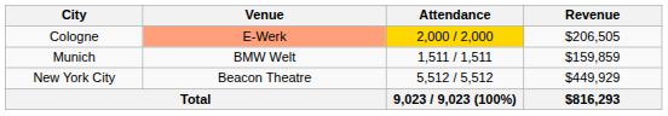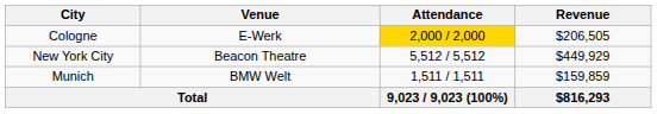Cologne | Venue: lightsalmon background -> no background
rows swapped: New York City <-> Munich
